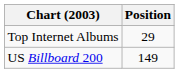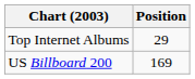US Billboard 200 | Position: 149 -> 169
